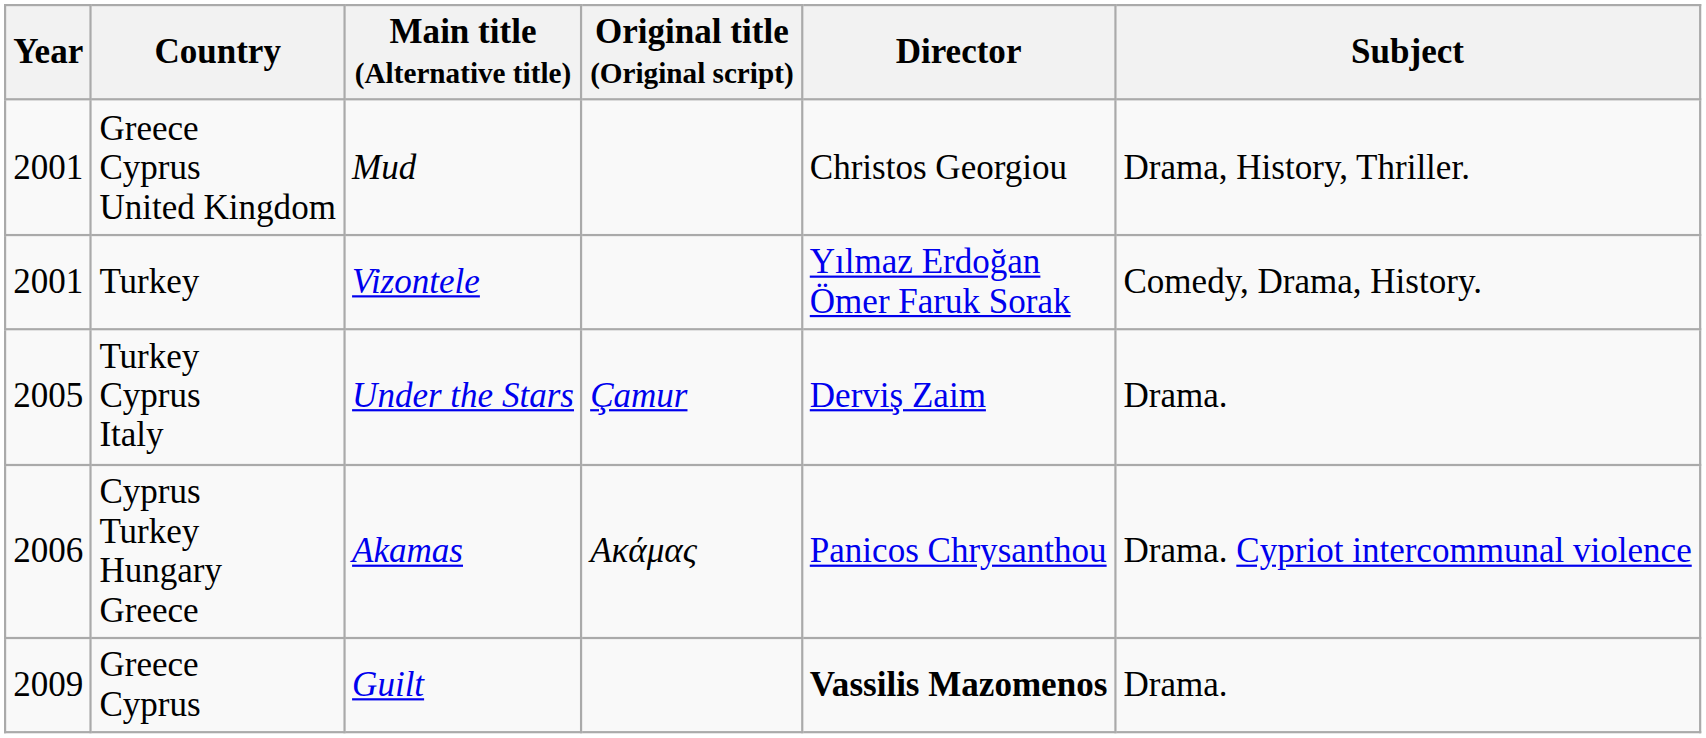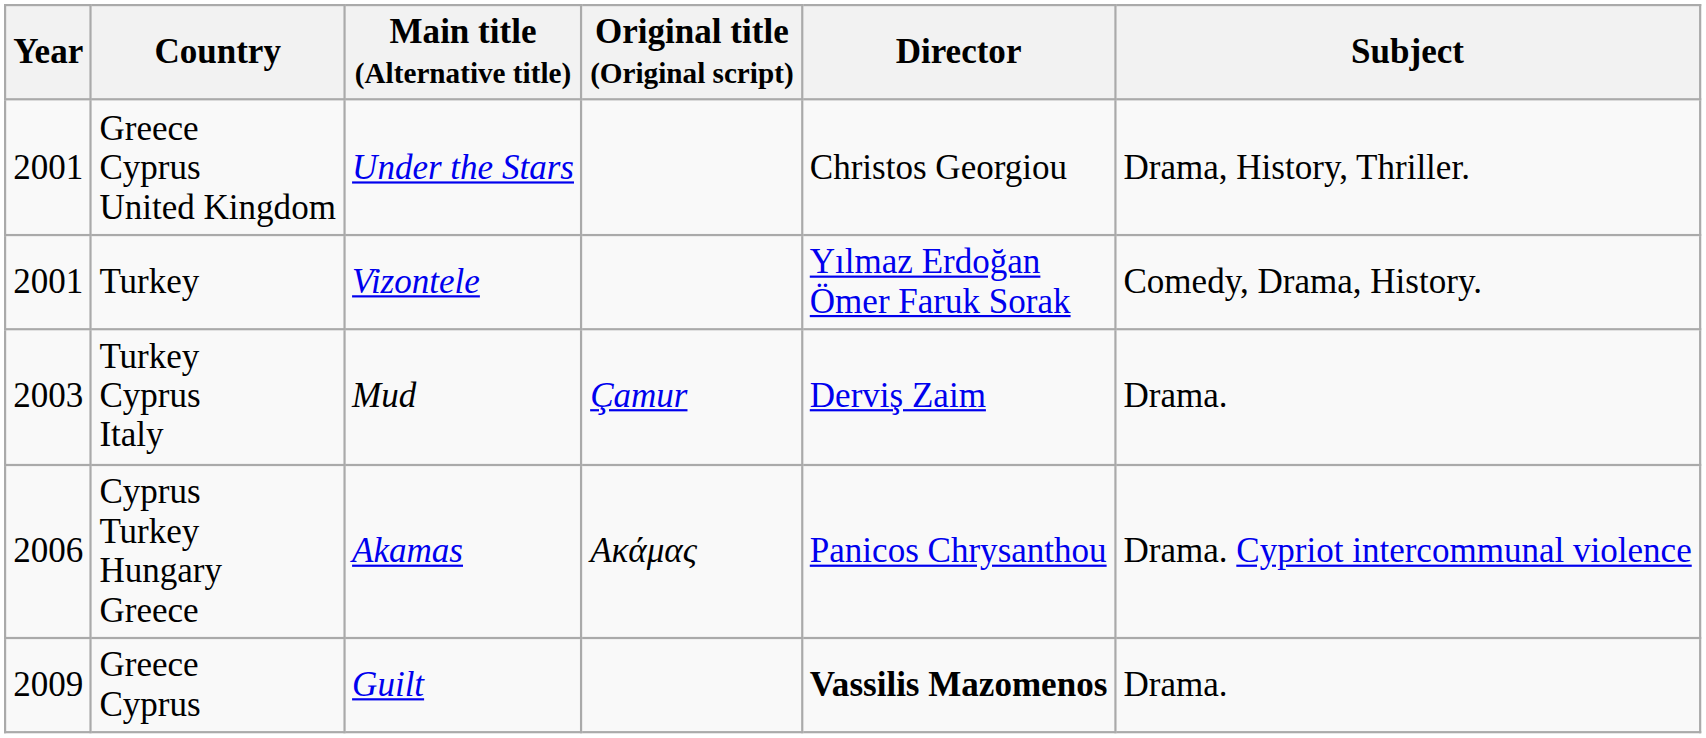Greece Cyprus United Kingdom | Main title (Alternative title): Mud -> Under the Stars
Turkey Cyprus Italy | Year: 2005 -> 2003
Turkey Cyprus Italy | Main title (Alternative title): Under the Stars -> Mud
